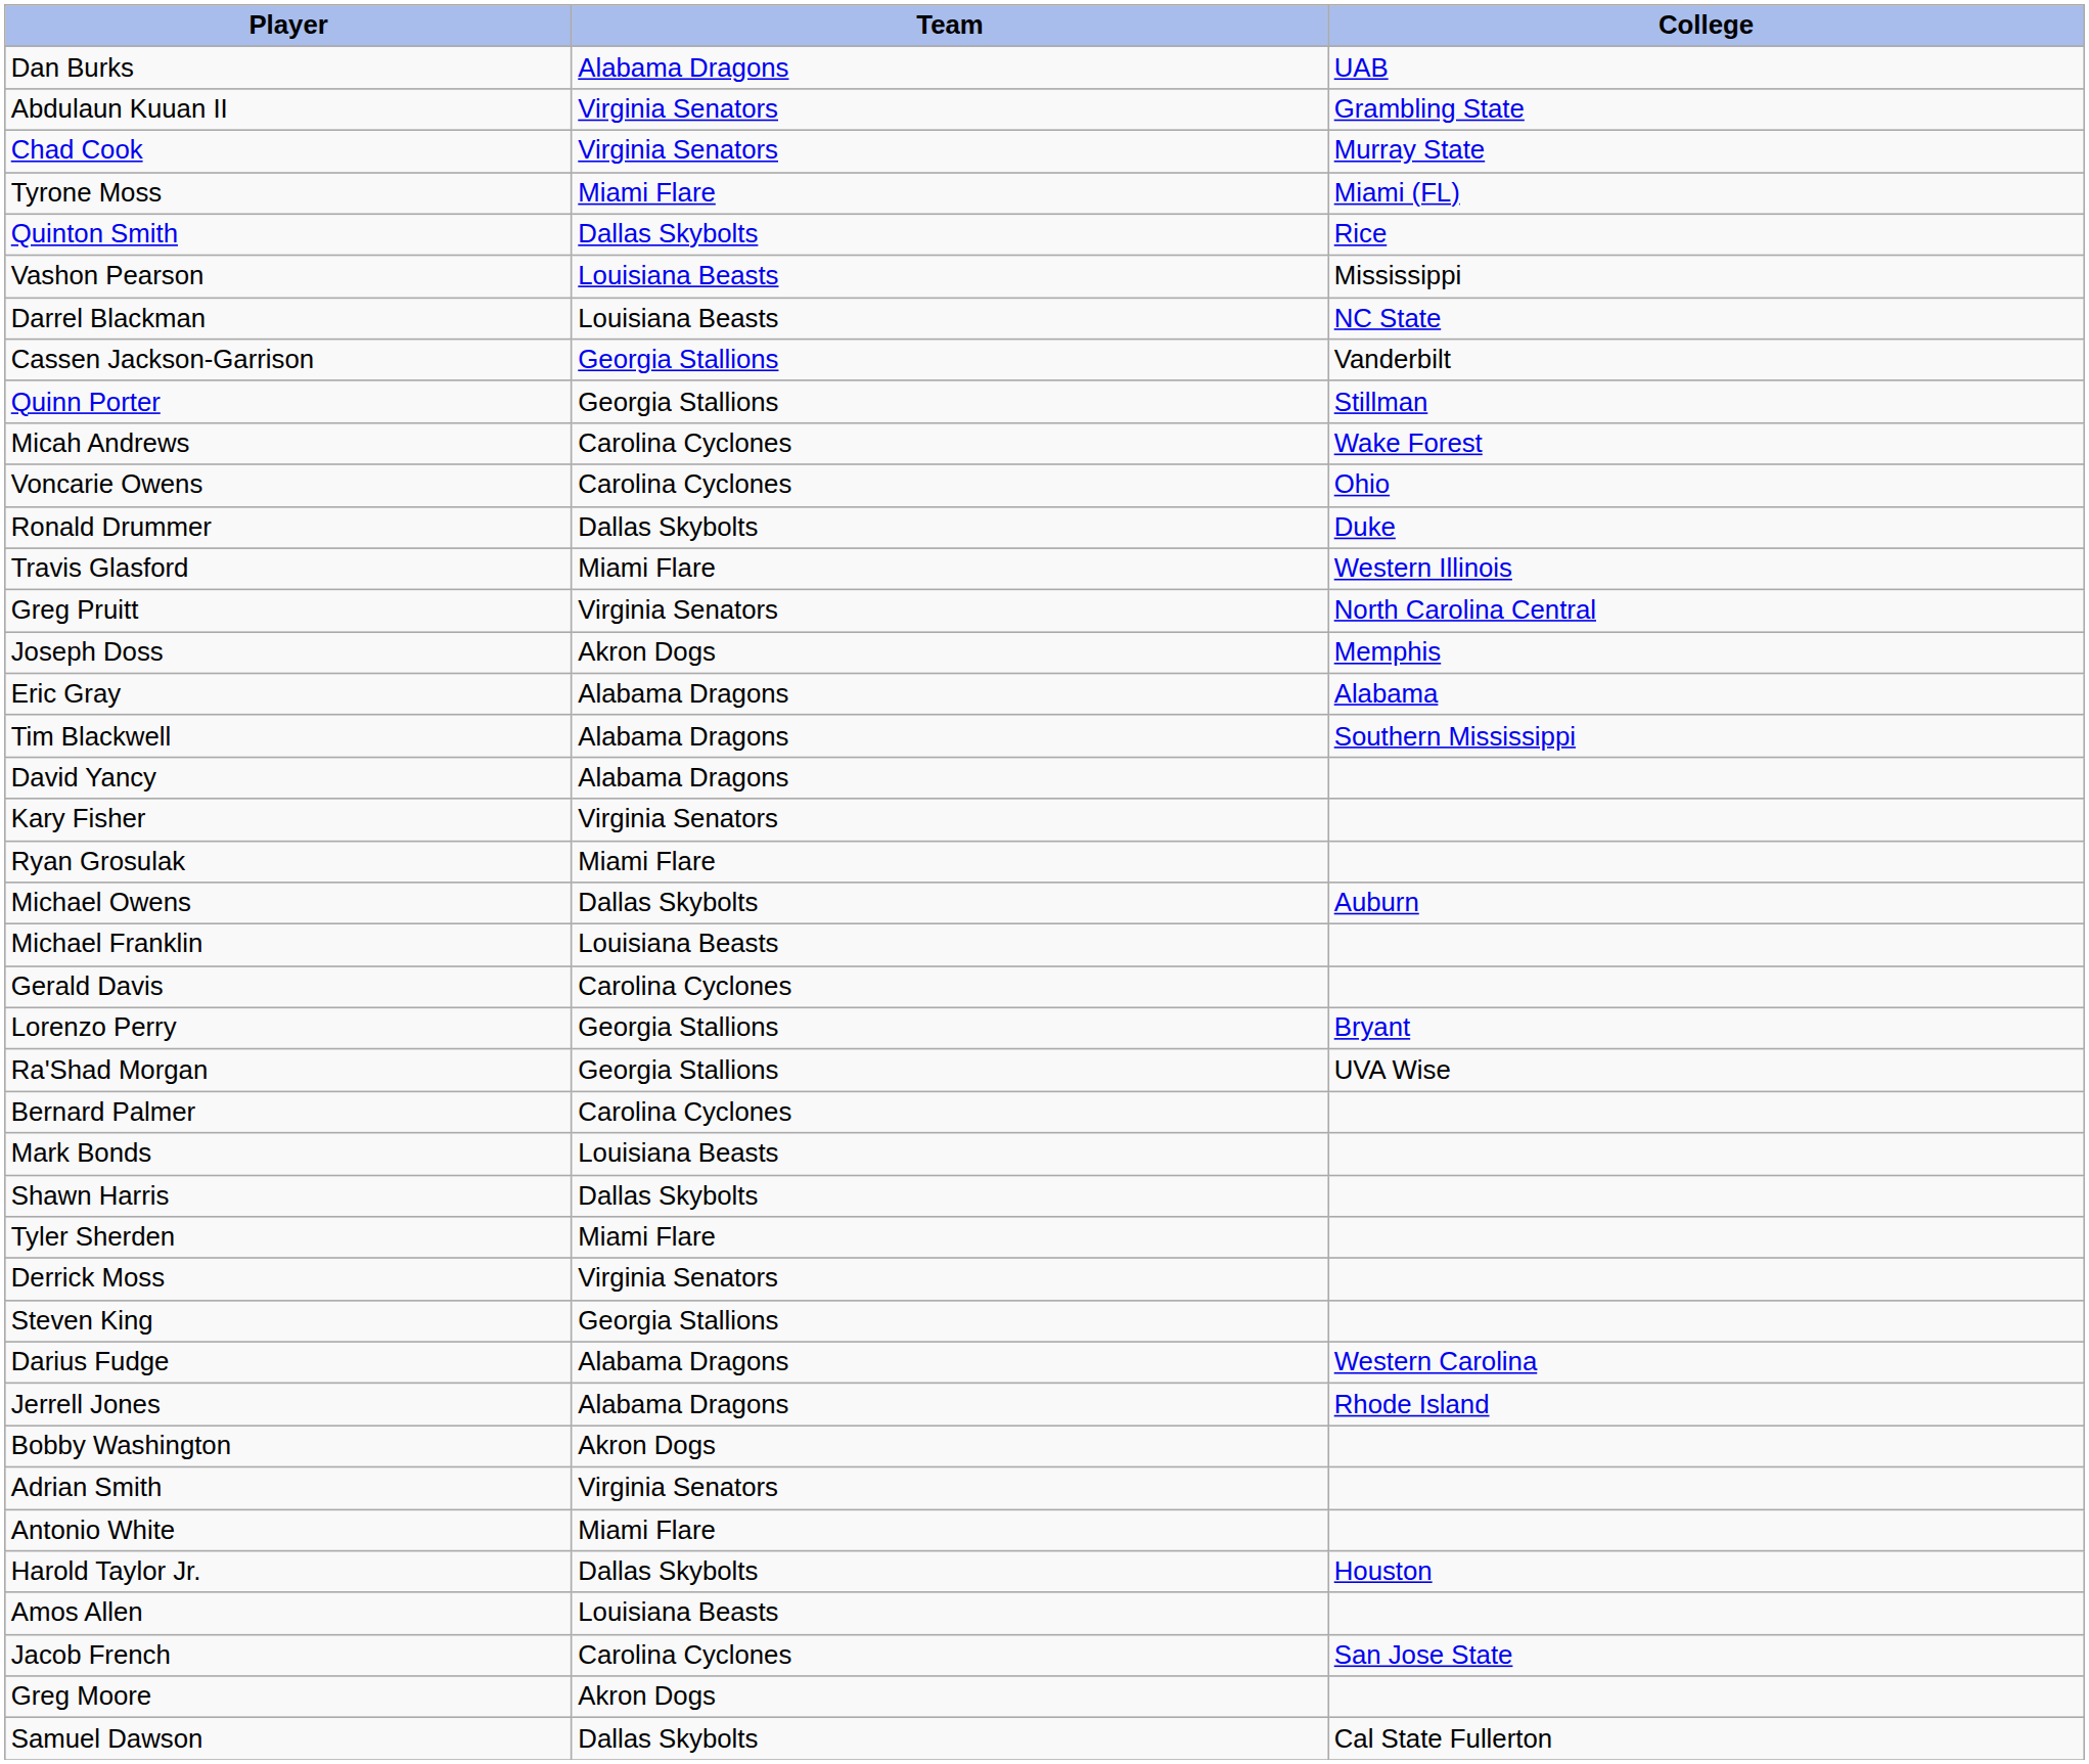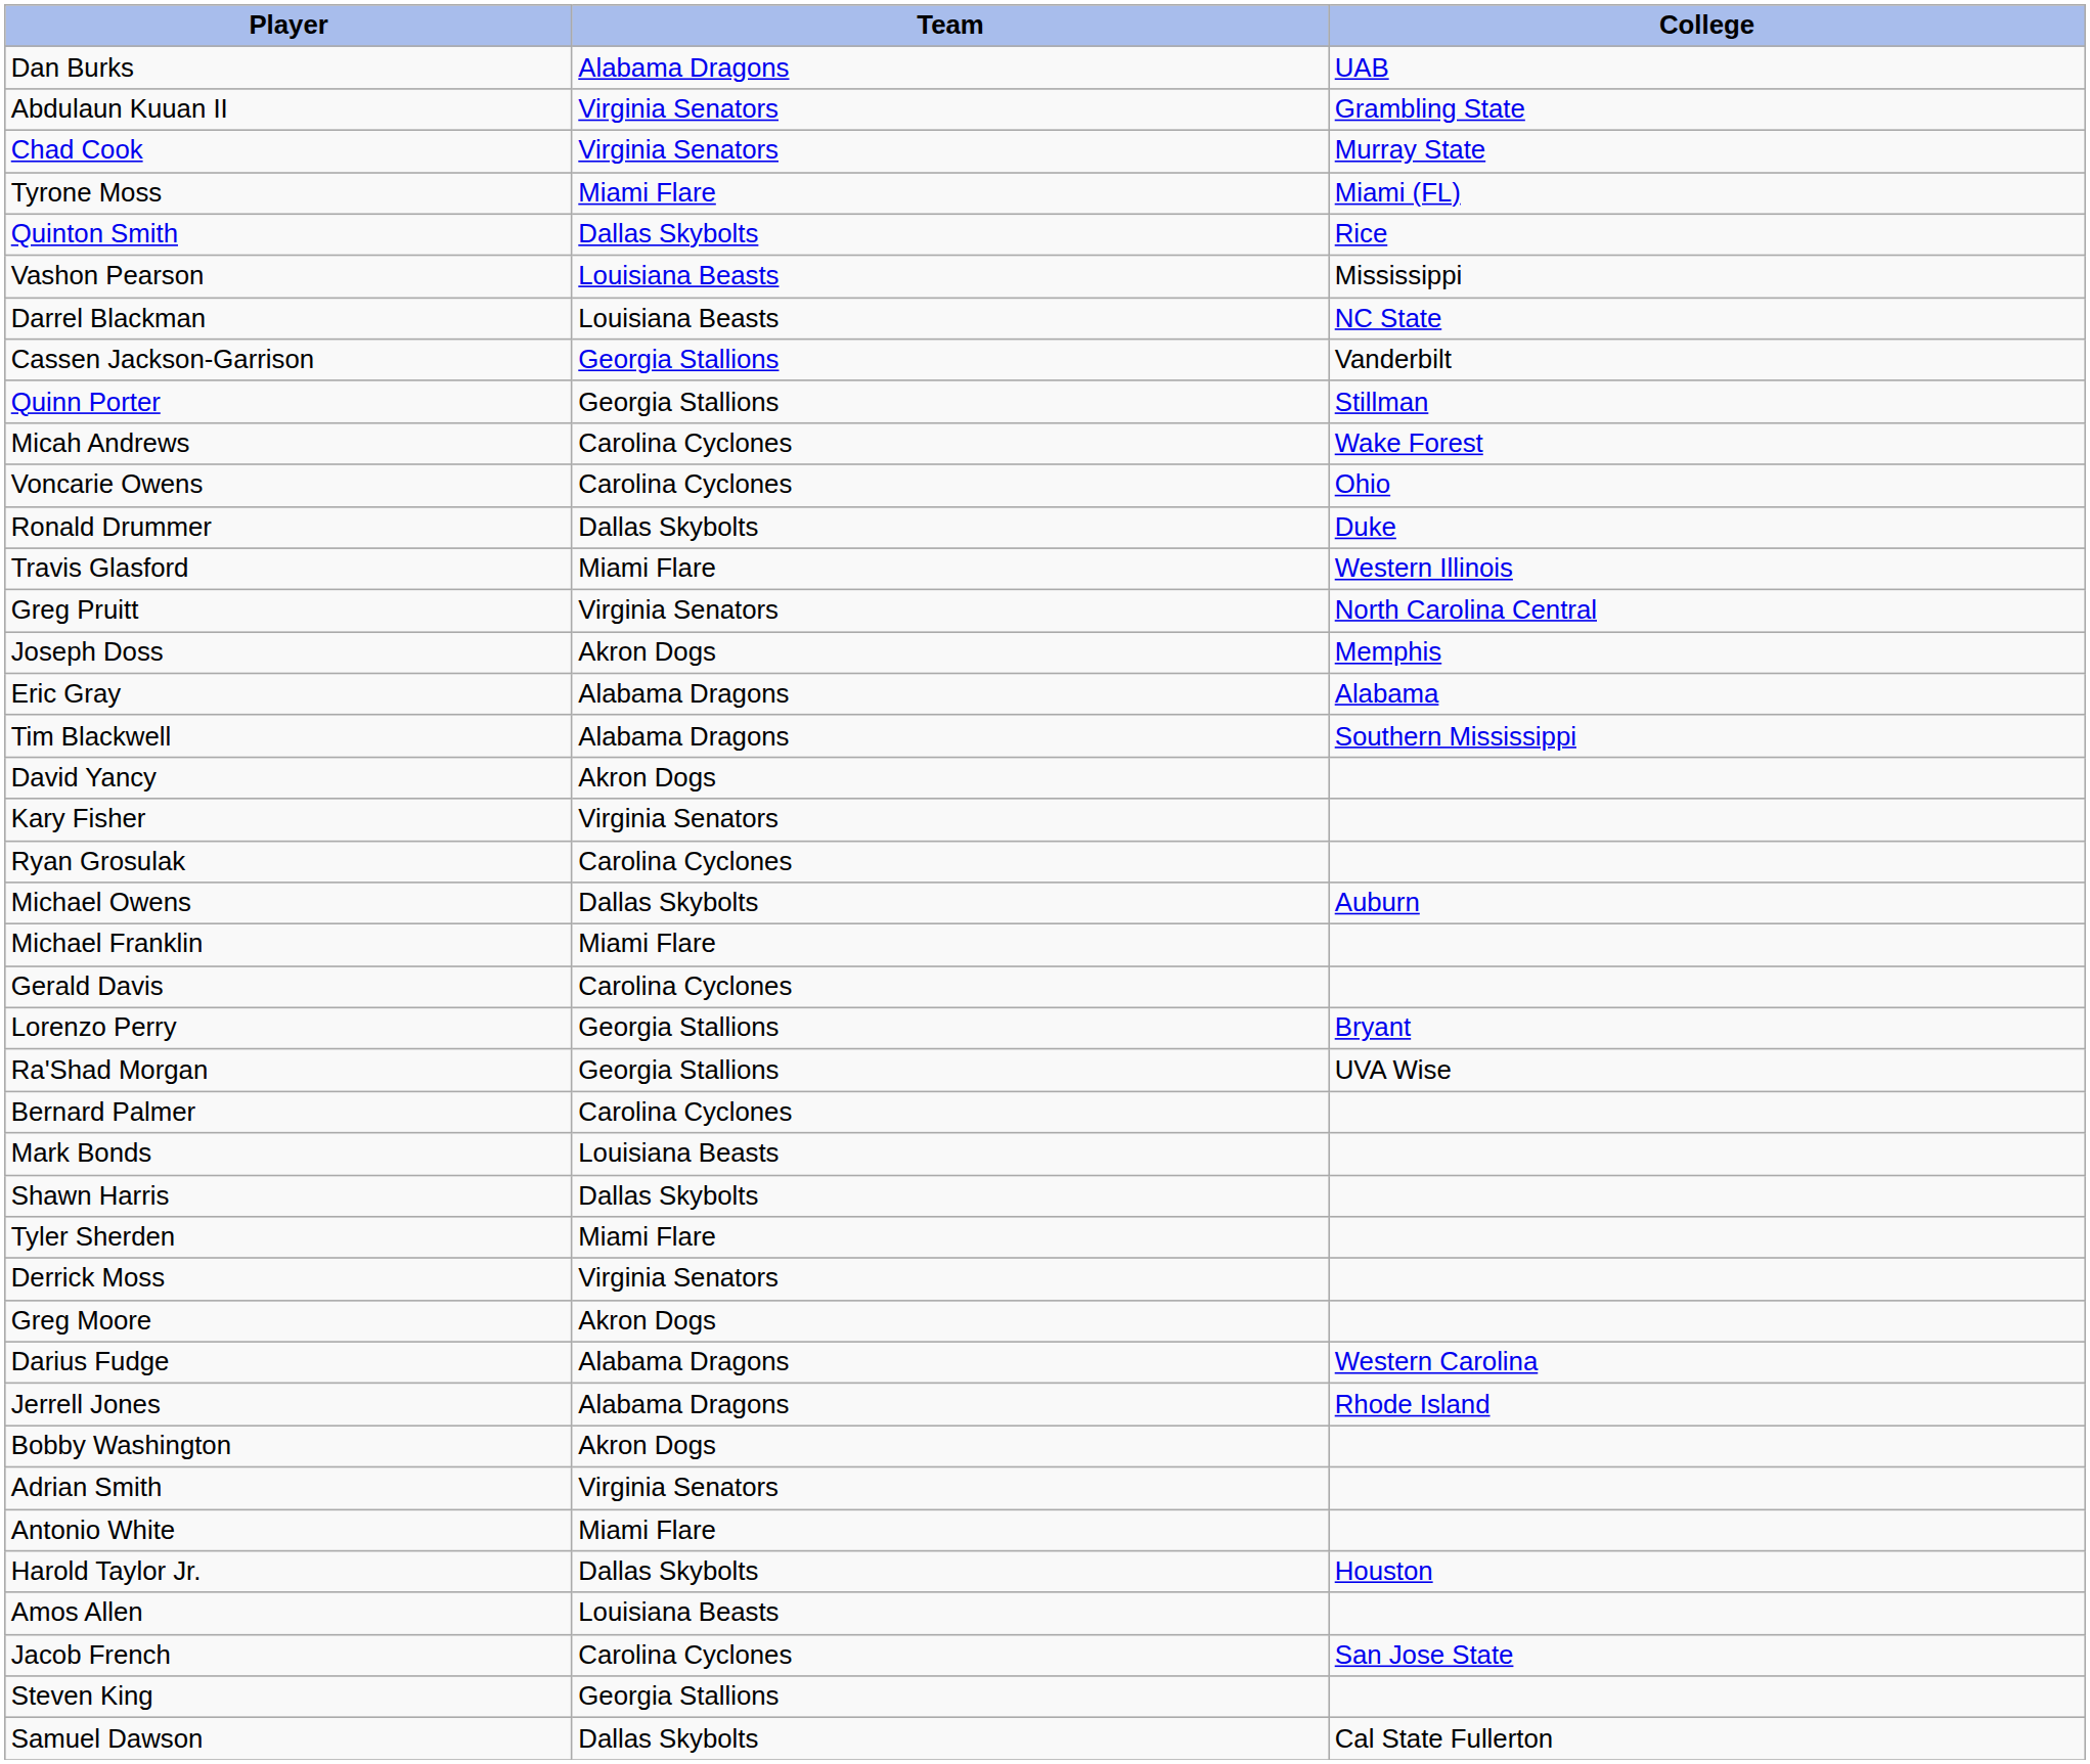David Yancy | Team: Alabama Dragons -> Akron Dogs
Ryan Grosulak | Team: Miami Flare -> Carolina Cyclones
Michael Franklin | Team: Louisiana Beasts -> Miami Flare
rows swapped: Greg Moore <-> Steven King
